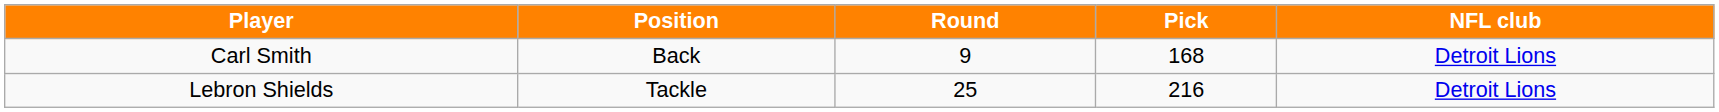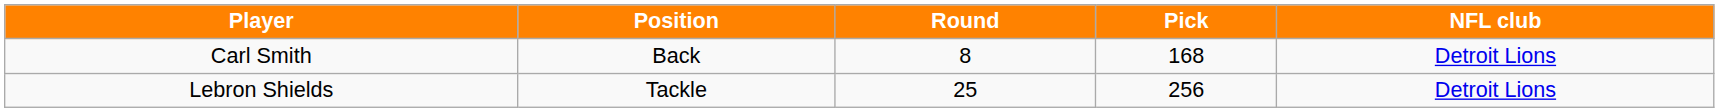Carl Smith | Round: 9 -> 8
Lebron Shields | Pick: 216 -> 256
